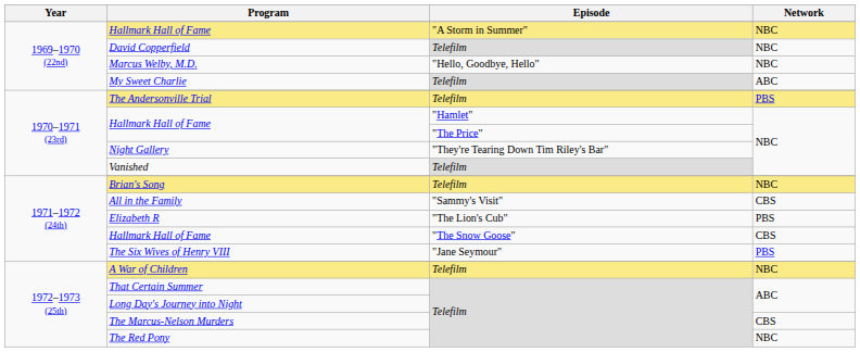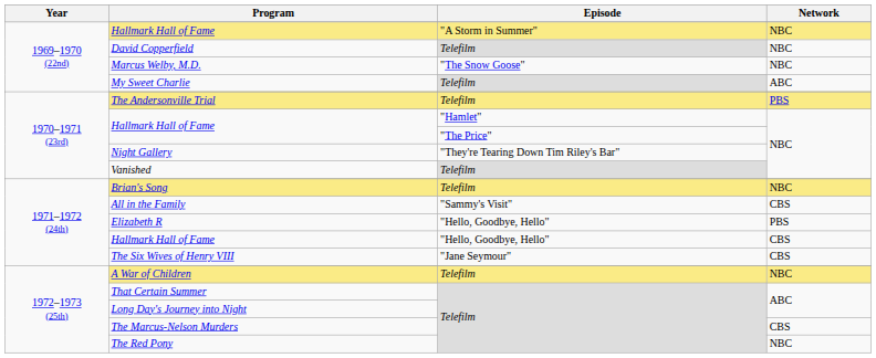Marcus Welby, M.D. | Episode: "Hello, Goodbye, Hello" -> "The Snow Goose"
Elizabeth R | Episode: "The Lion's Cub" -> "Hello, Goodbye, Hello"
1971–1972 (24th) / Hallmark Hall of Fame | Episode: "The Snow Goose" -> "Hello, Goodbye, Hello"
The Six Wives of Henry VIII | Network: PBS -> CBS
